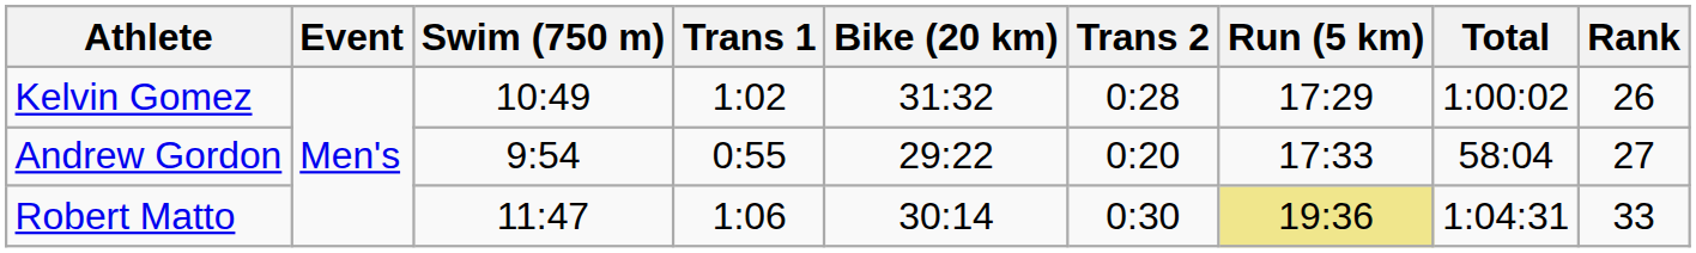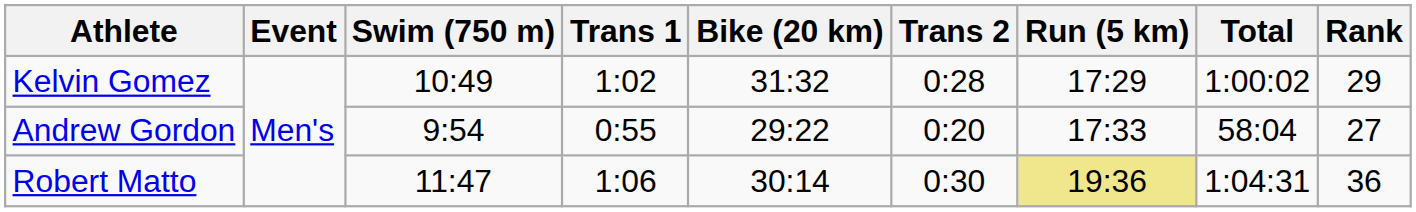Kelvin Gomez | Rank: 26 -> 29
Robert Matto | Rank: 33 -> 36
